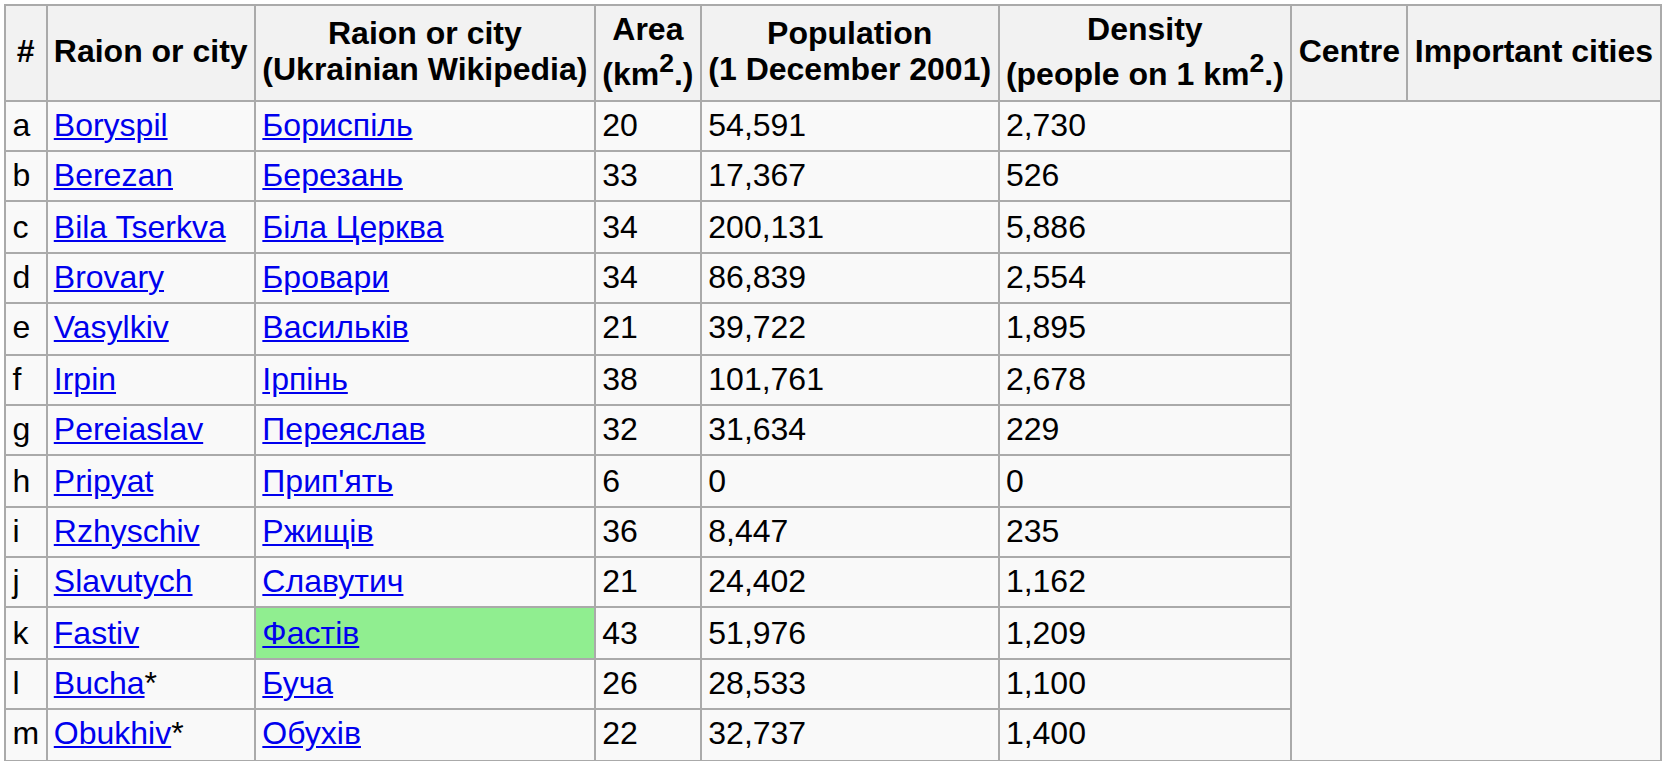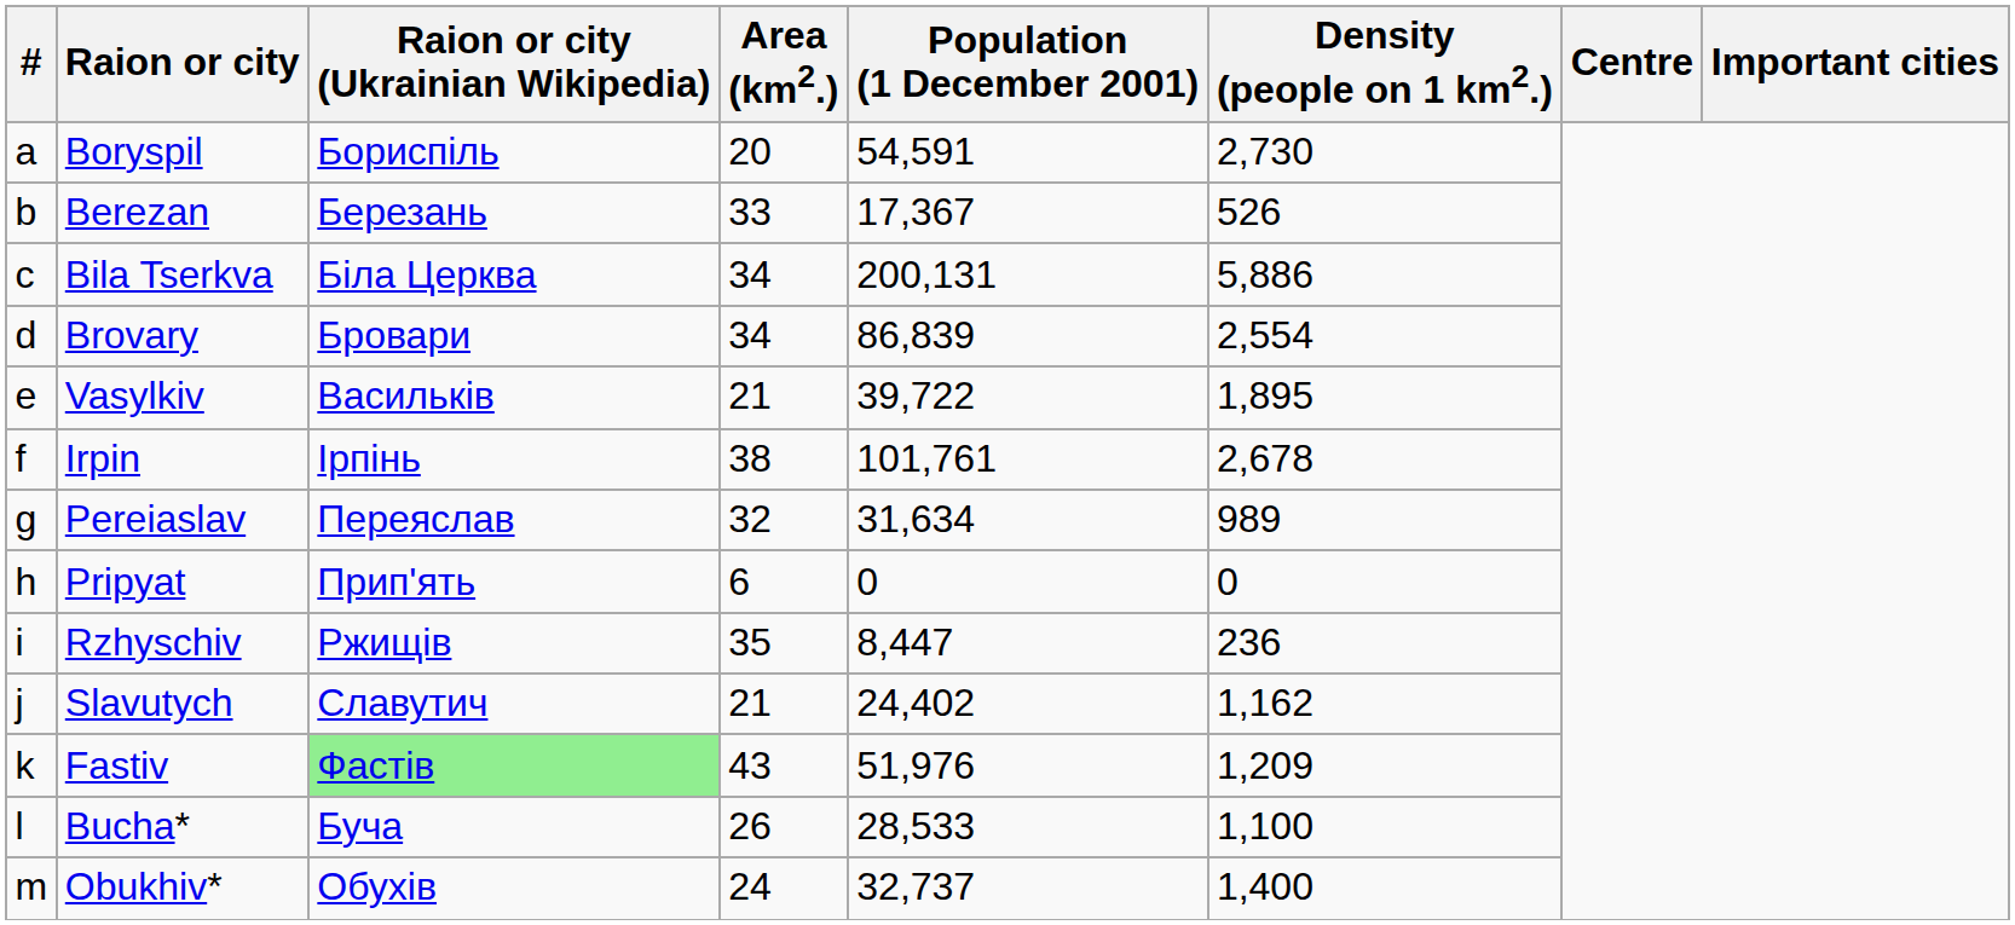Pereiaslav | Density (people on 1 km2.): 229 -> 989
Rzhyschiv | Area (km2.): 36 -> 35
Rzhyschiv | Density (people on 1 km2.): 235 -> 236
Obukhiv* | Area (km2.): 22 -> 24
